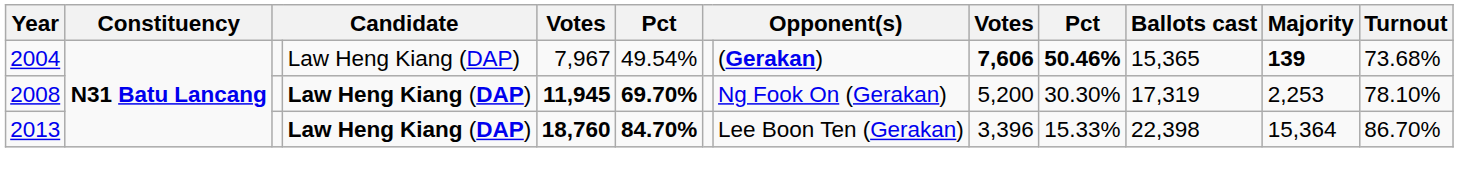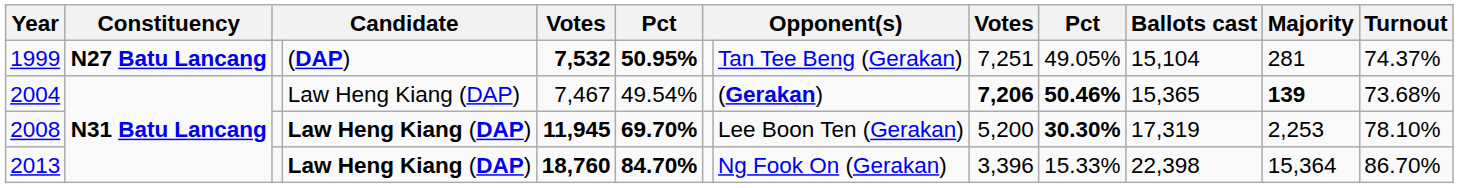+ row: 1999 | N27 Batu Lancang | (DAP) | 7,532 | 50.95% | Tan Tee Beng (Gerakan) | 7,251 | 49.05% | 15,104 | 281 | 74.37%
2004 | column 5: 7,967 -> 7,467
2004 | column 9: 7,606 -> 7,206
2008 | column 8: Ng Fook On (Gerakan) -> Lee Boon Ten (Gerakan)
2008 | column 10: normal -> bold
2013 | column 8: Lee Boon Ten (Gerakan) -> Ng Fook On (Gerakan)
